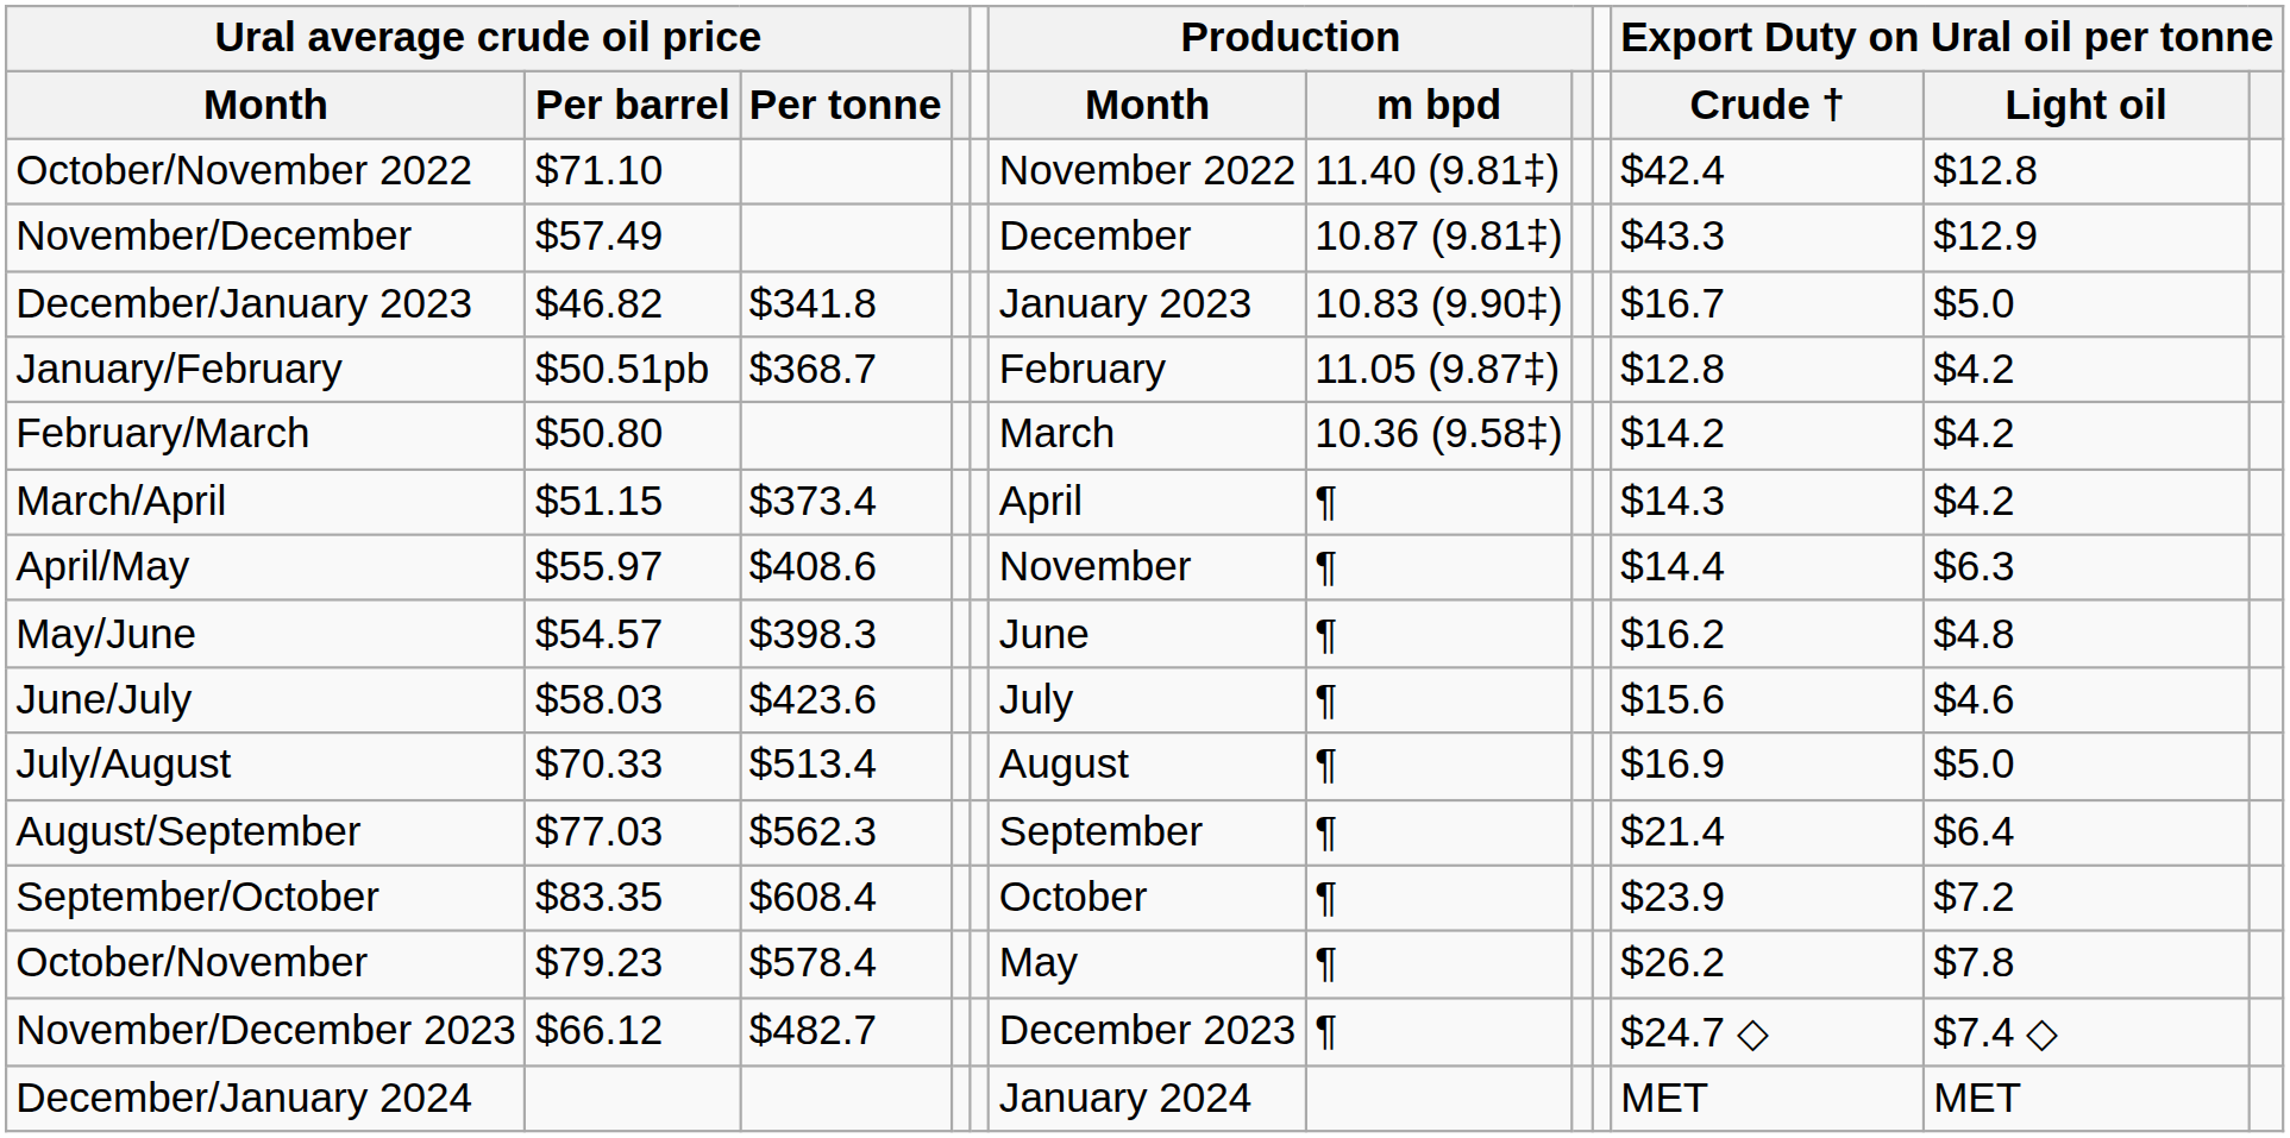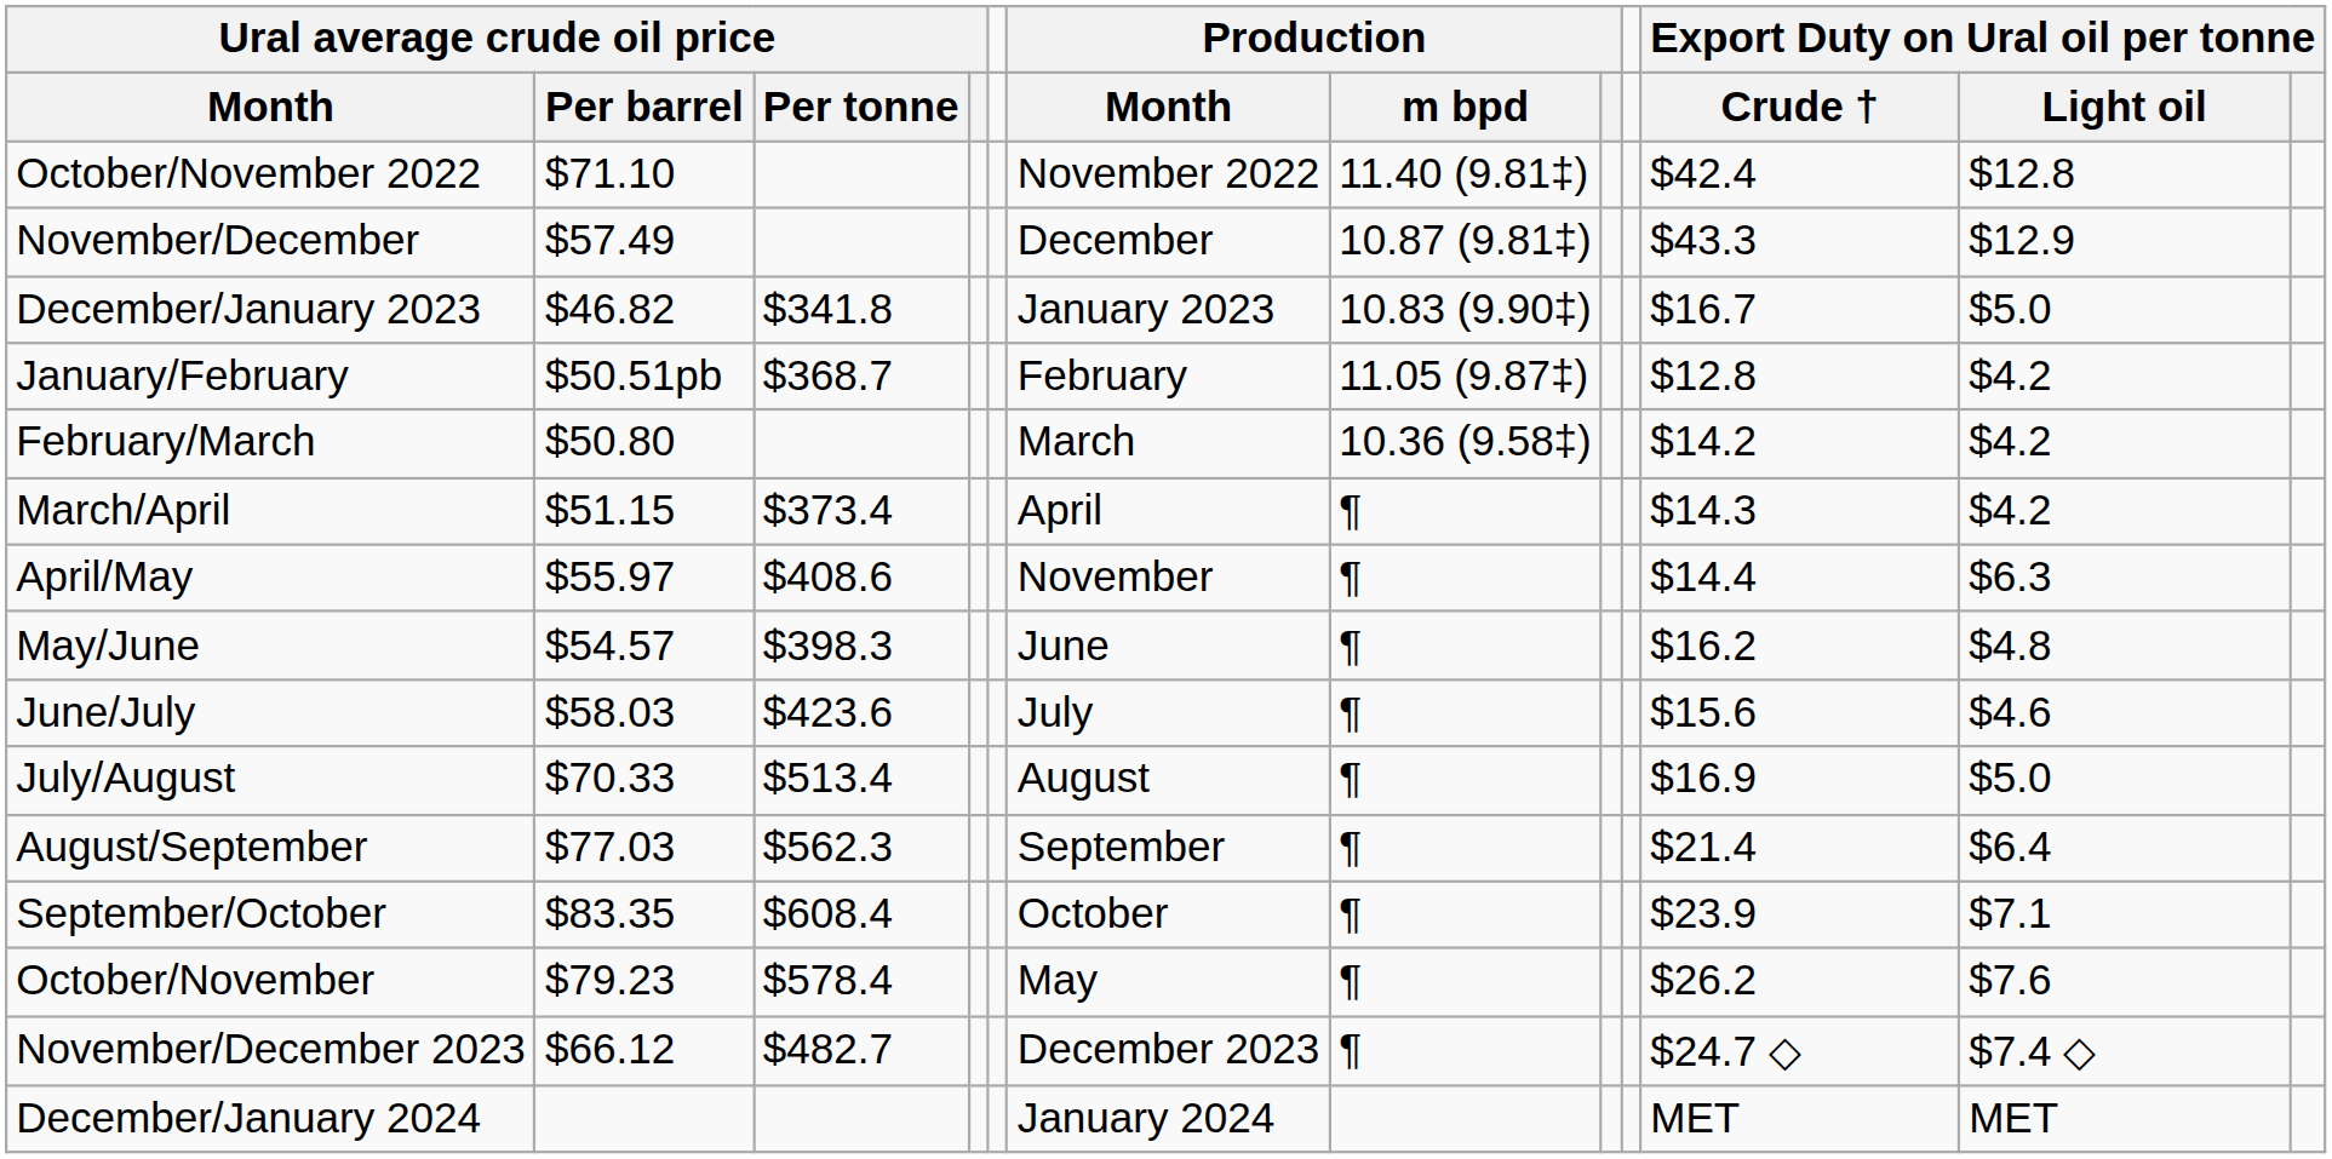September/October | column 11: $7.2 -> $7.1
October/November | column 11: $7.8 -> $7.6
